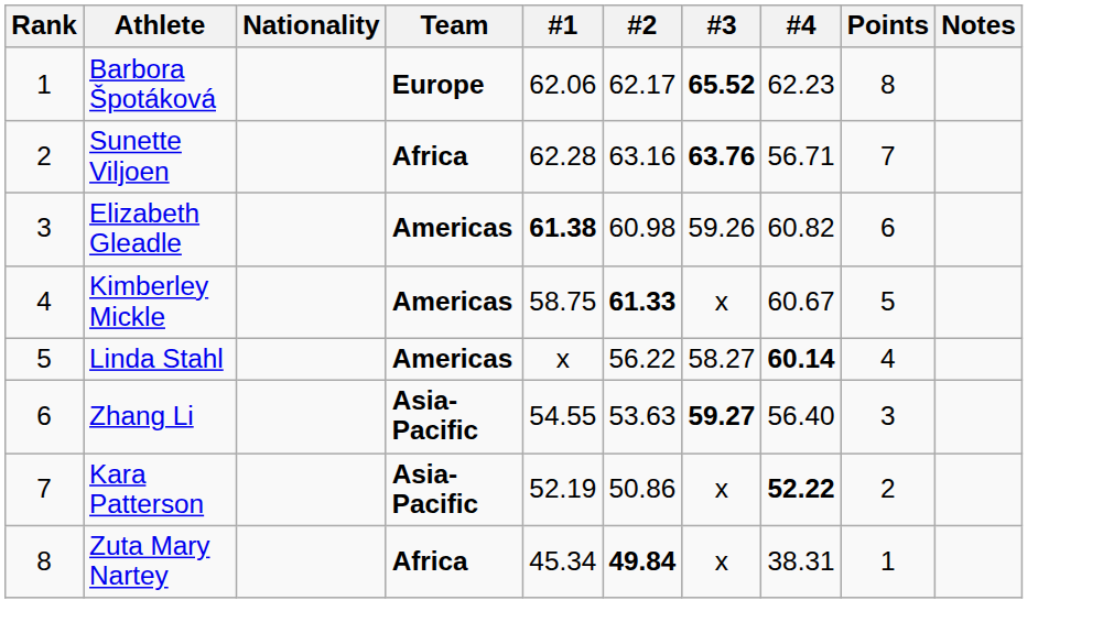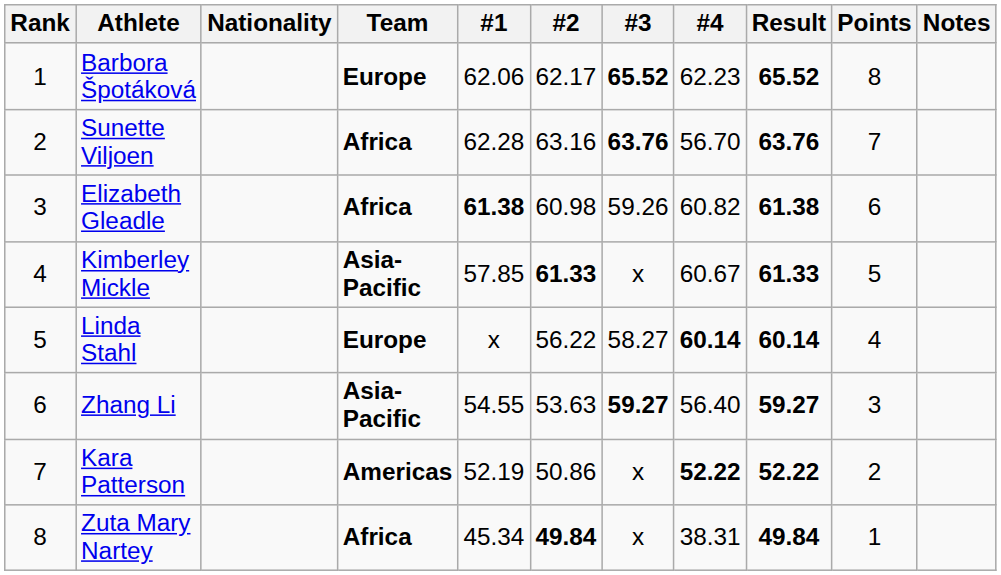+ column: Result | 65.52 | 63.76 | 61.38 | 61.33 | 60.14 | 59.27 | 52.22 | 49.84
Sunette Viljoen | #4: 56.71 -> 56.70
Elizabeth Gleadle | Team: Americas -> Africa
Kimberley Mickle | Team: Americas -> Asia-Pacific
Kimberley Mickle | #1: 58.75 -> 57.85
Linda Stahl | Team: Americas -> Europe
Kara Patterson | Team: Asia-Pacific -> Americas
